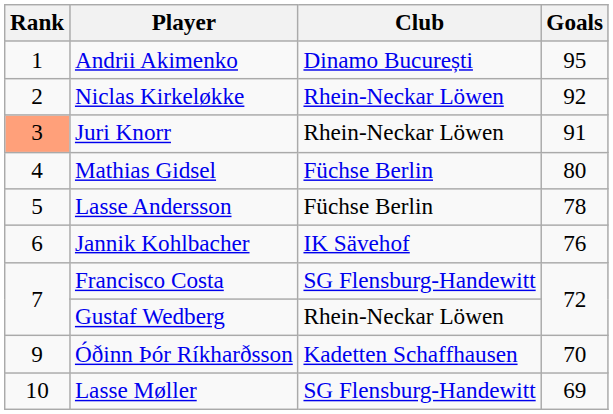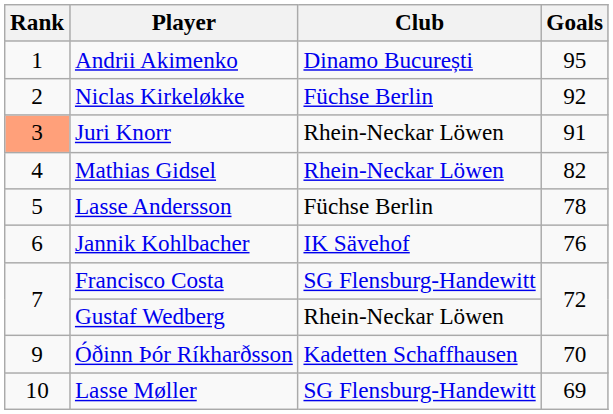Niclas Kirkeløkke | Club: Rhein-Neckar Löwen -> Füchse Berlin
Mathias Gidsel | Club: Füchse Berlin -> Rhein-Neckar Löwen
Mathias Gidsel | Goals: 80 -> 82
